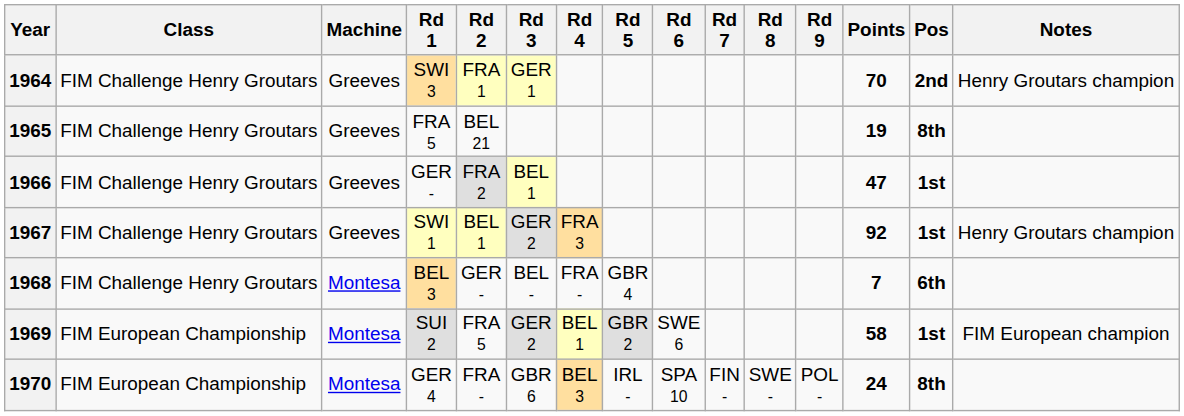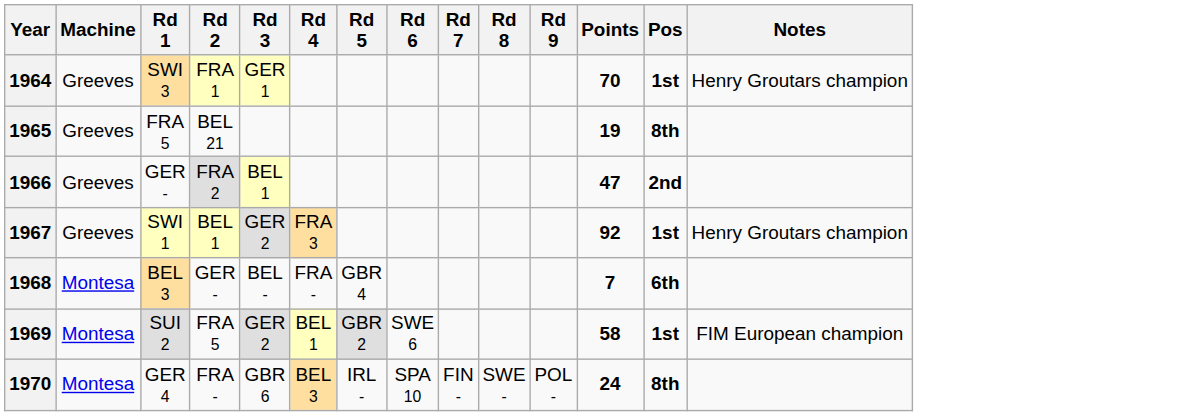- column: Class | FIM Challenge Henry Groutars | FIM Challenge Henry Groutars | FIM Challenge Henry Groutars | FIM Challenge Henry Groutars | FIM Challenge Henry Groutars | FIM European Championship | FIM European Championship
1964 | Pos: 2nd -> 1st
1966 | Pos: 1st -> 2nd
